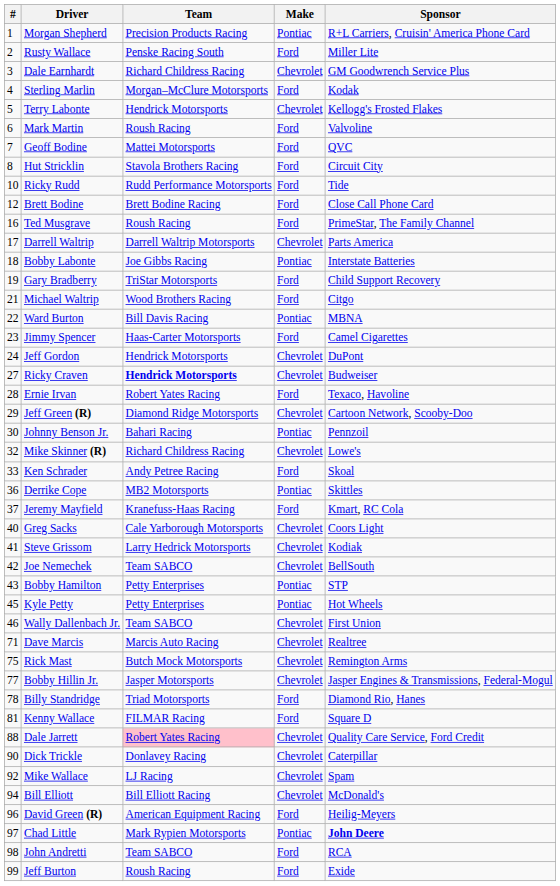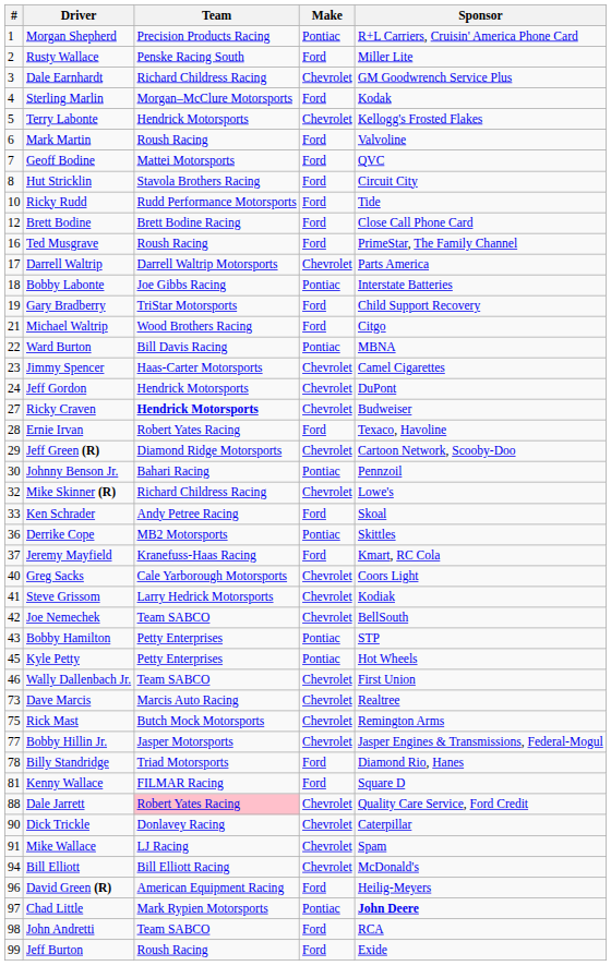Jimmy Spencer | Make: Ford -> Chevrolet
Dave Marcis | #: 71 -> 73
Mike Wallace | #: 92 -> 91
